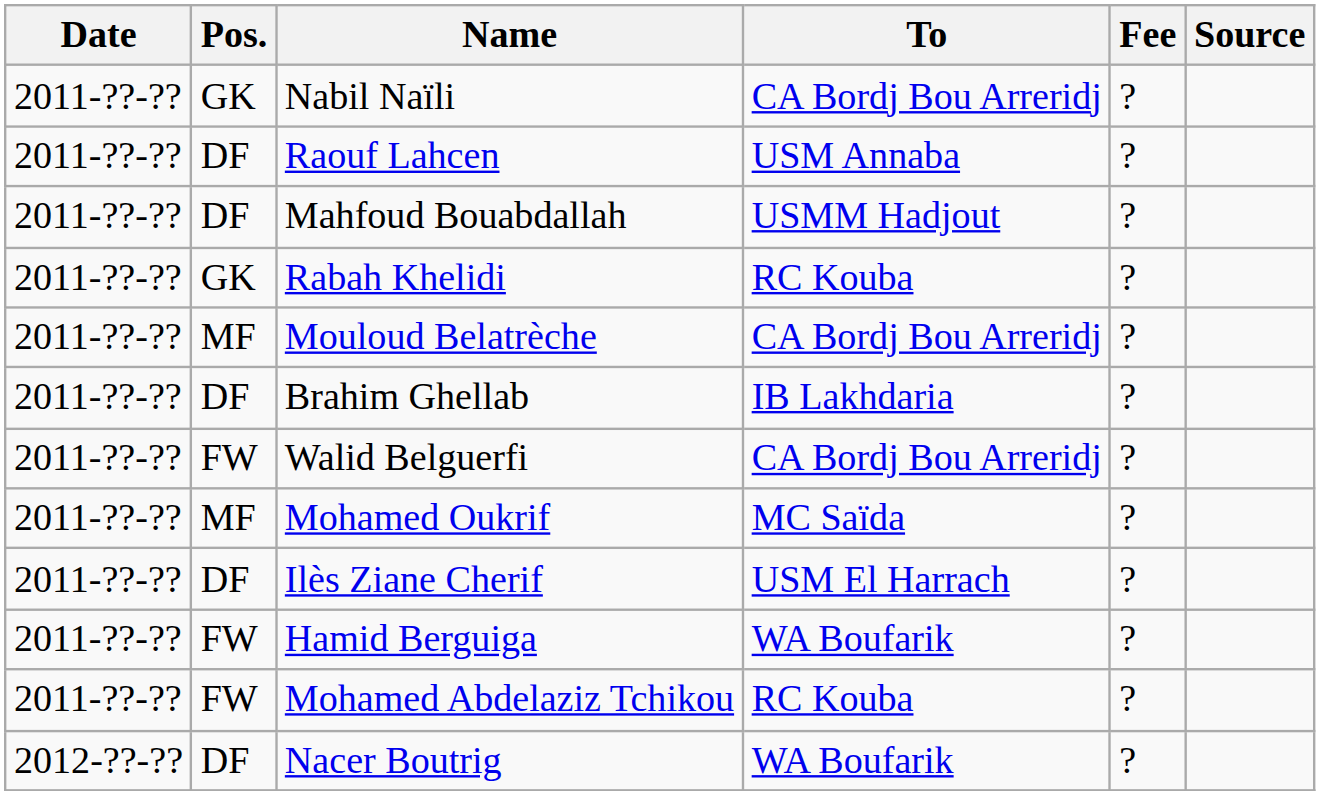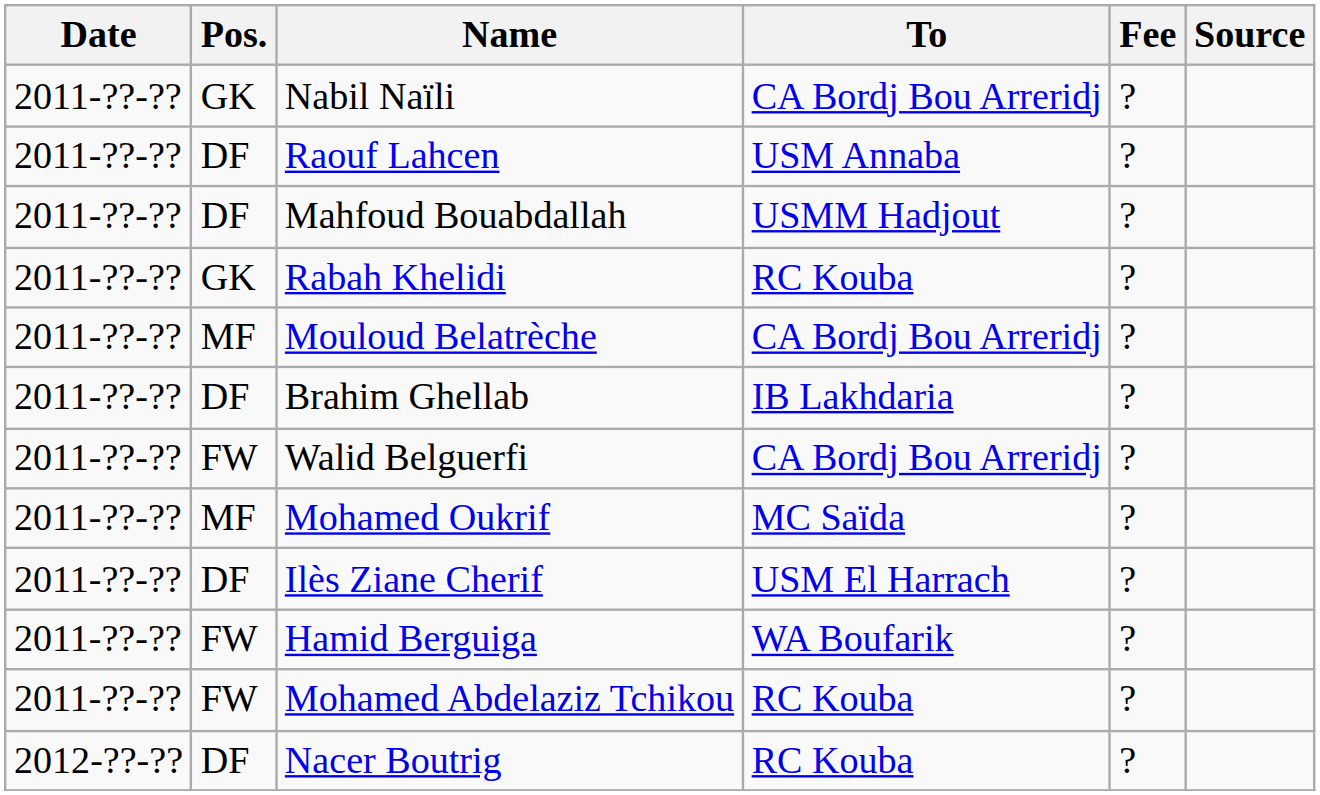Nacer Boutrig | To: WA Boufarik -> RC Kouba
